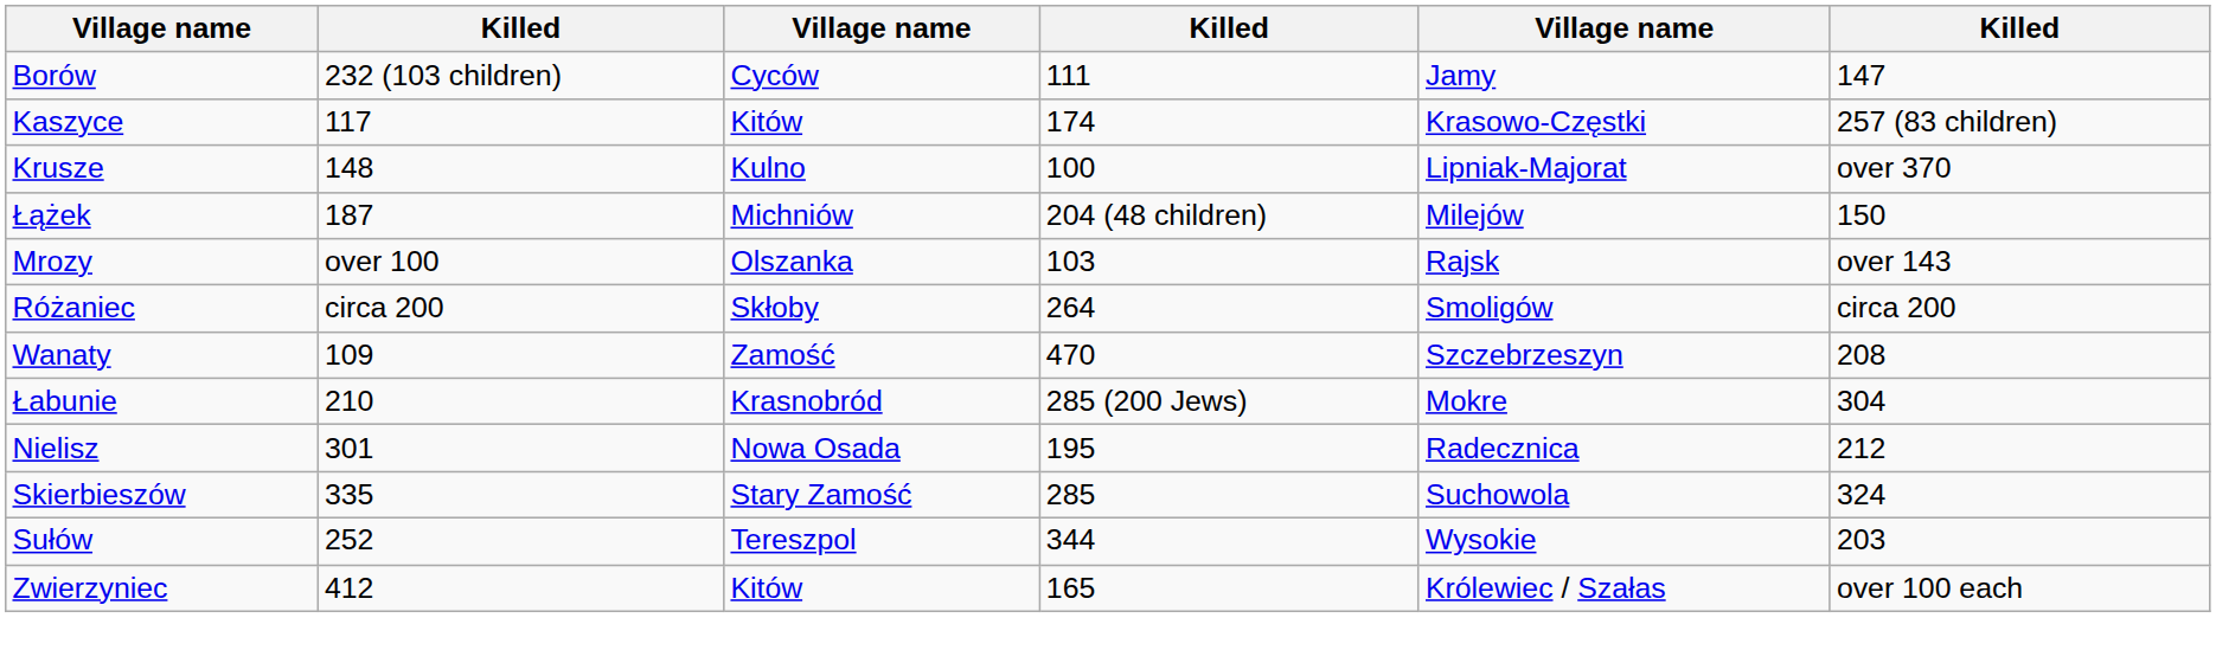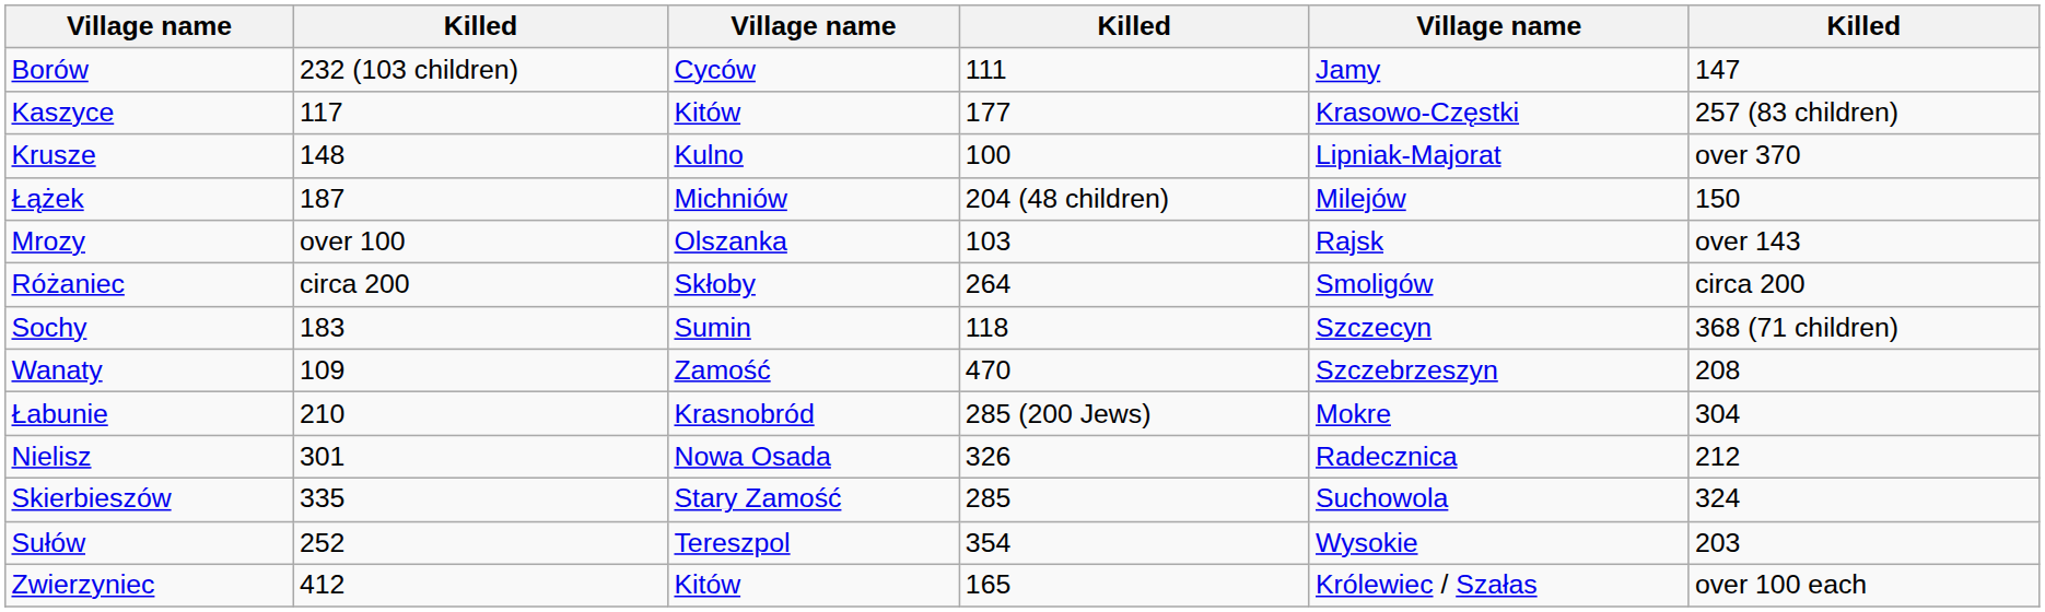Kaszyce | column 4: 174 -> 177
+ row: Sochy | 183 | Sumin | 118 | Szczecyn | 368 (71 children)
Nielisz | column 4: 195 -> 326
Sułów | column 4: 344 -> 354
